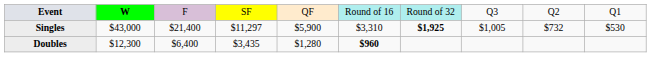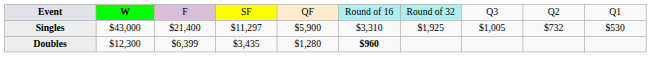Singles | column 7: bold -> normal
Doubles | column 3: $6,400 -> $6,399
